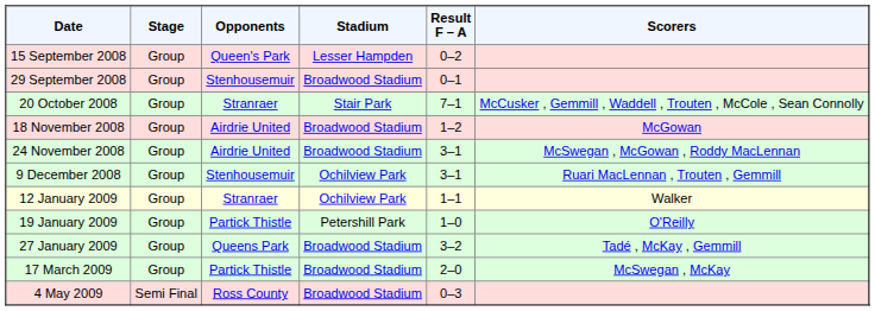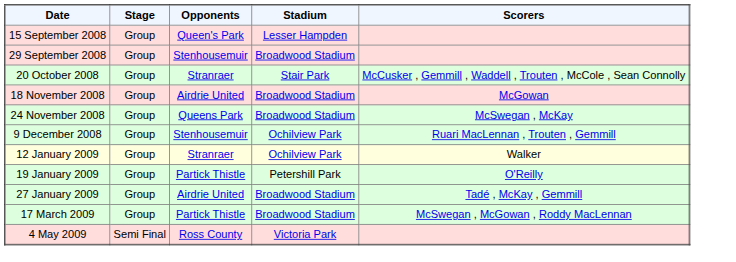- column: Result F – A | 0–2 | 0–1 | 7–1 | 1–2 | 3–1 | 3–1 | 1–1 | 1–0 | 3–2 | 2–0 | 0–3
24 November 2008 | Opponents: Airdrie United -> Queens Park
24 November 2008 | Scorers: McSwegan , McGowan , Roddy MacLennan -> McSwegan , McKay
27 January 2009 | Opponents: Queens Park -> Airdrie United
17 March 2009 | Scorers: McSwegan , McKay -> McSwegan , McGowan , Roddy MacLennan
4 May 2009 | Stadium: Broadwood Stadium -> Victoria Park
